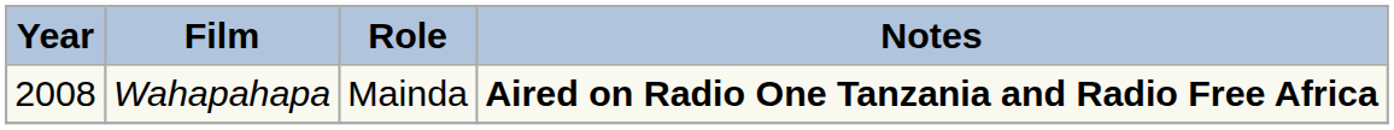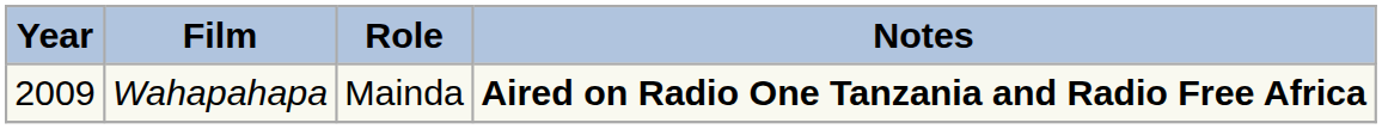Wahapahapa | Year: 2008 -> 2009
